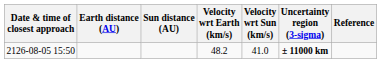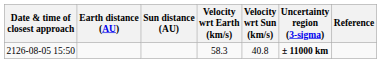2126-08-05 15:50 | Velocity wrt Earth (km/s): 48.2 -> 58.3
2126-08-05 15:50 | Velocity wrt Sun (km/s): 41.0 -> 40.8
